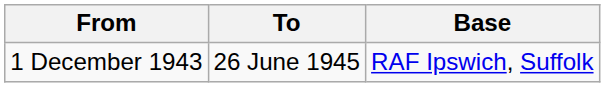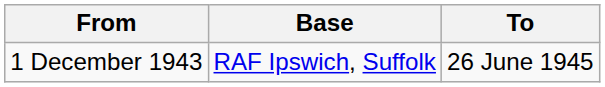columns swapped: To <-> Base
